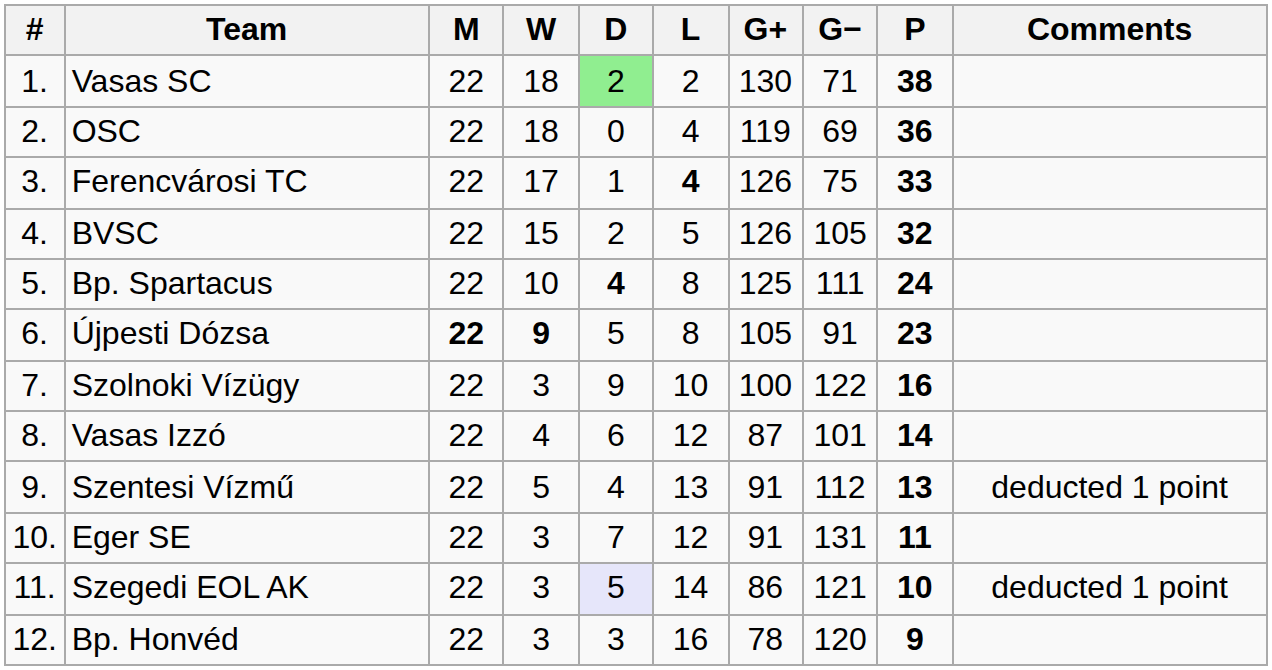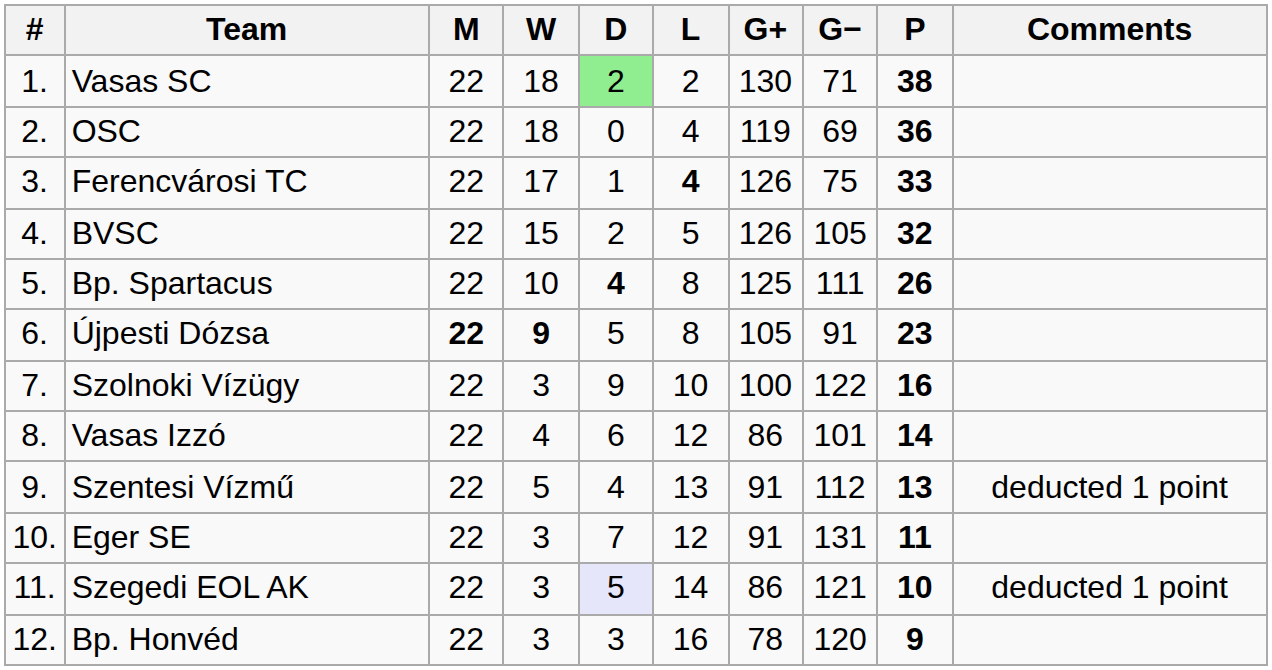Bp. Spartacus | P: 24 -> 26
Vasas Izzó | G+: 87 -> 86
